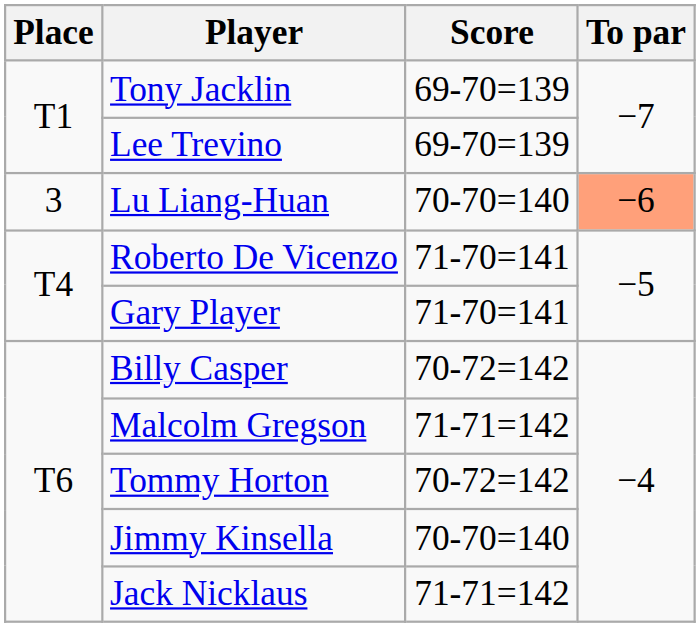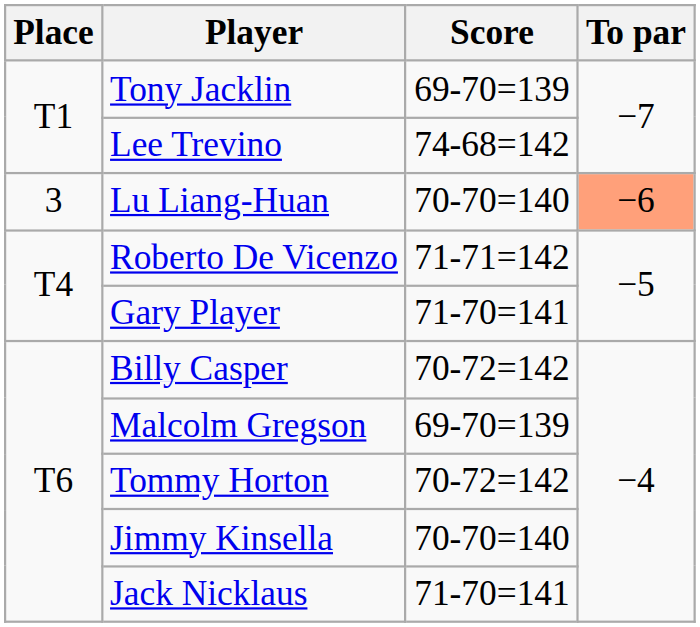Lee Trevino | Score: 69-70=139 -> 74-68=142
Roberto De Vicenzo | Score: 71-70=141 -> 71-71=142
Malcolm Gregson | Score: 71-71=142 -> 69-70=139
Jack Nicklaus | Score: 71-71=142 -> 71-70=141
